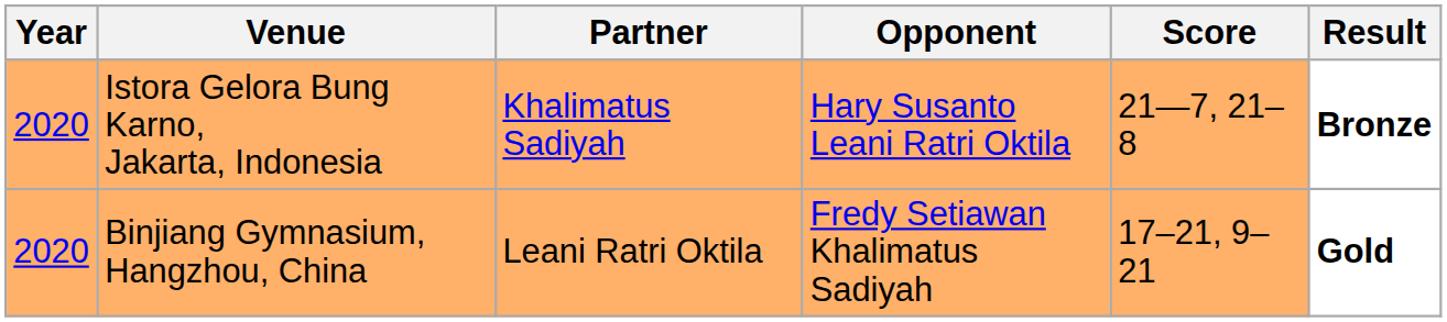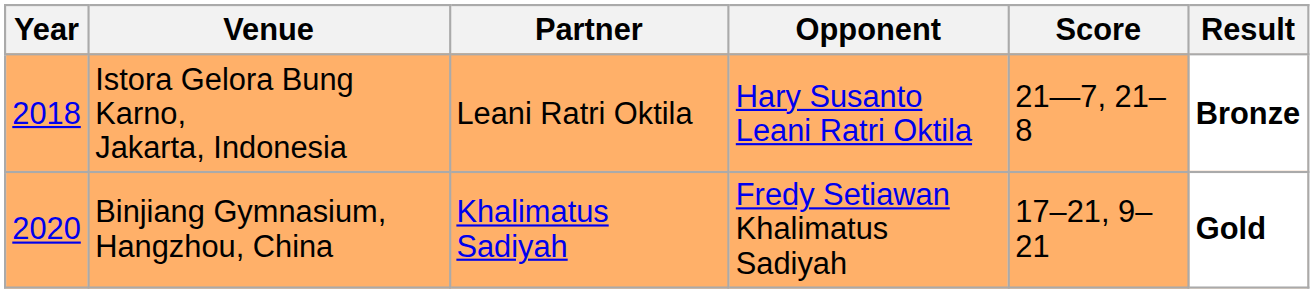Istora Gelora Bung Karno, Jakarta, Indonesia | Year: 2020 -> 2018
Istora Gelora Bung Karno, Jakarta, Indonesia | Partner: Khalimatus Sadiyah -> Leani Ratri Oktila
Binjiang Gymnasium, Hangzhou, China | Partner: Leani Ratri Oktila -> Khalimatus Sadiyah
